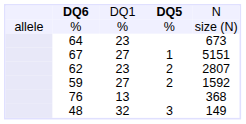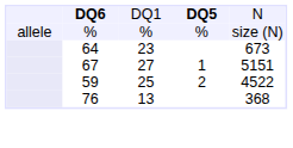- row: 62 | 23 | 2 | 2807
59 | column 3: 27 -> 25
59 | column 5: 1592 -> 4522
- row: 48 | 32 | 3 | 149
